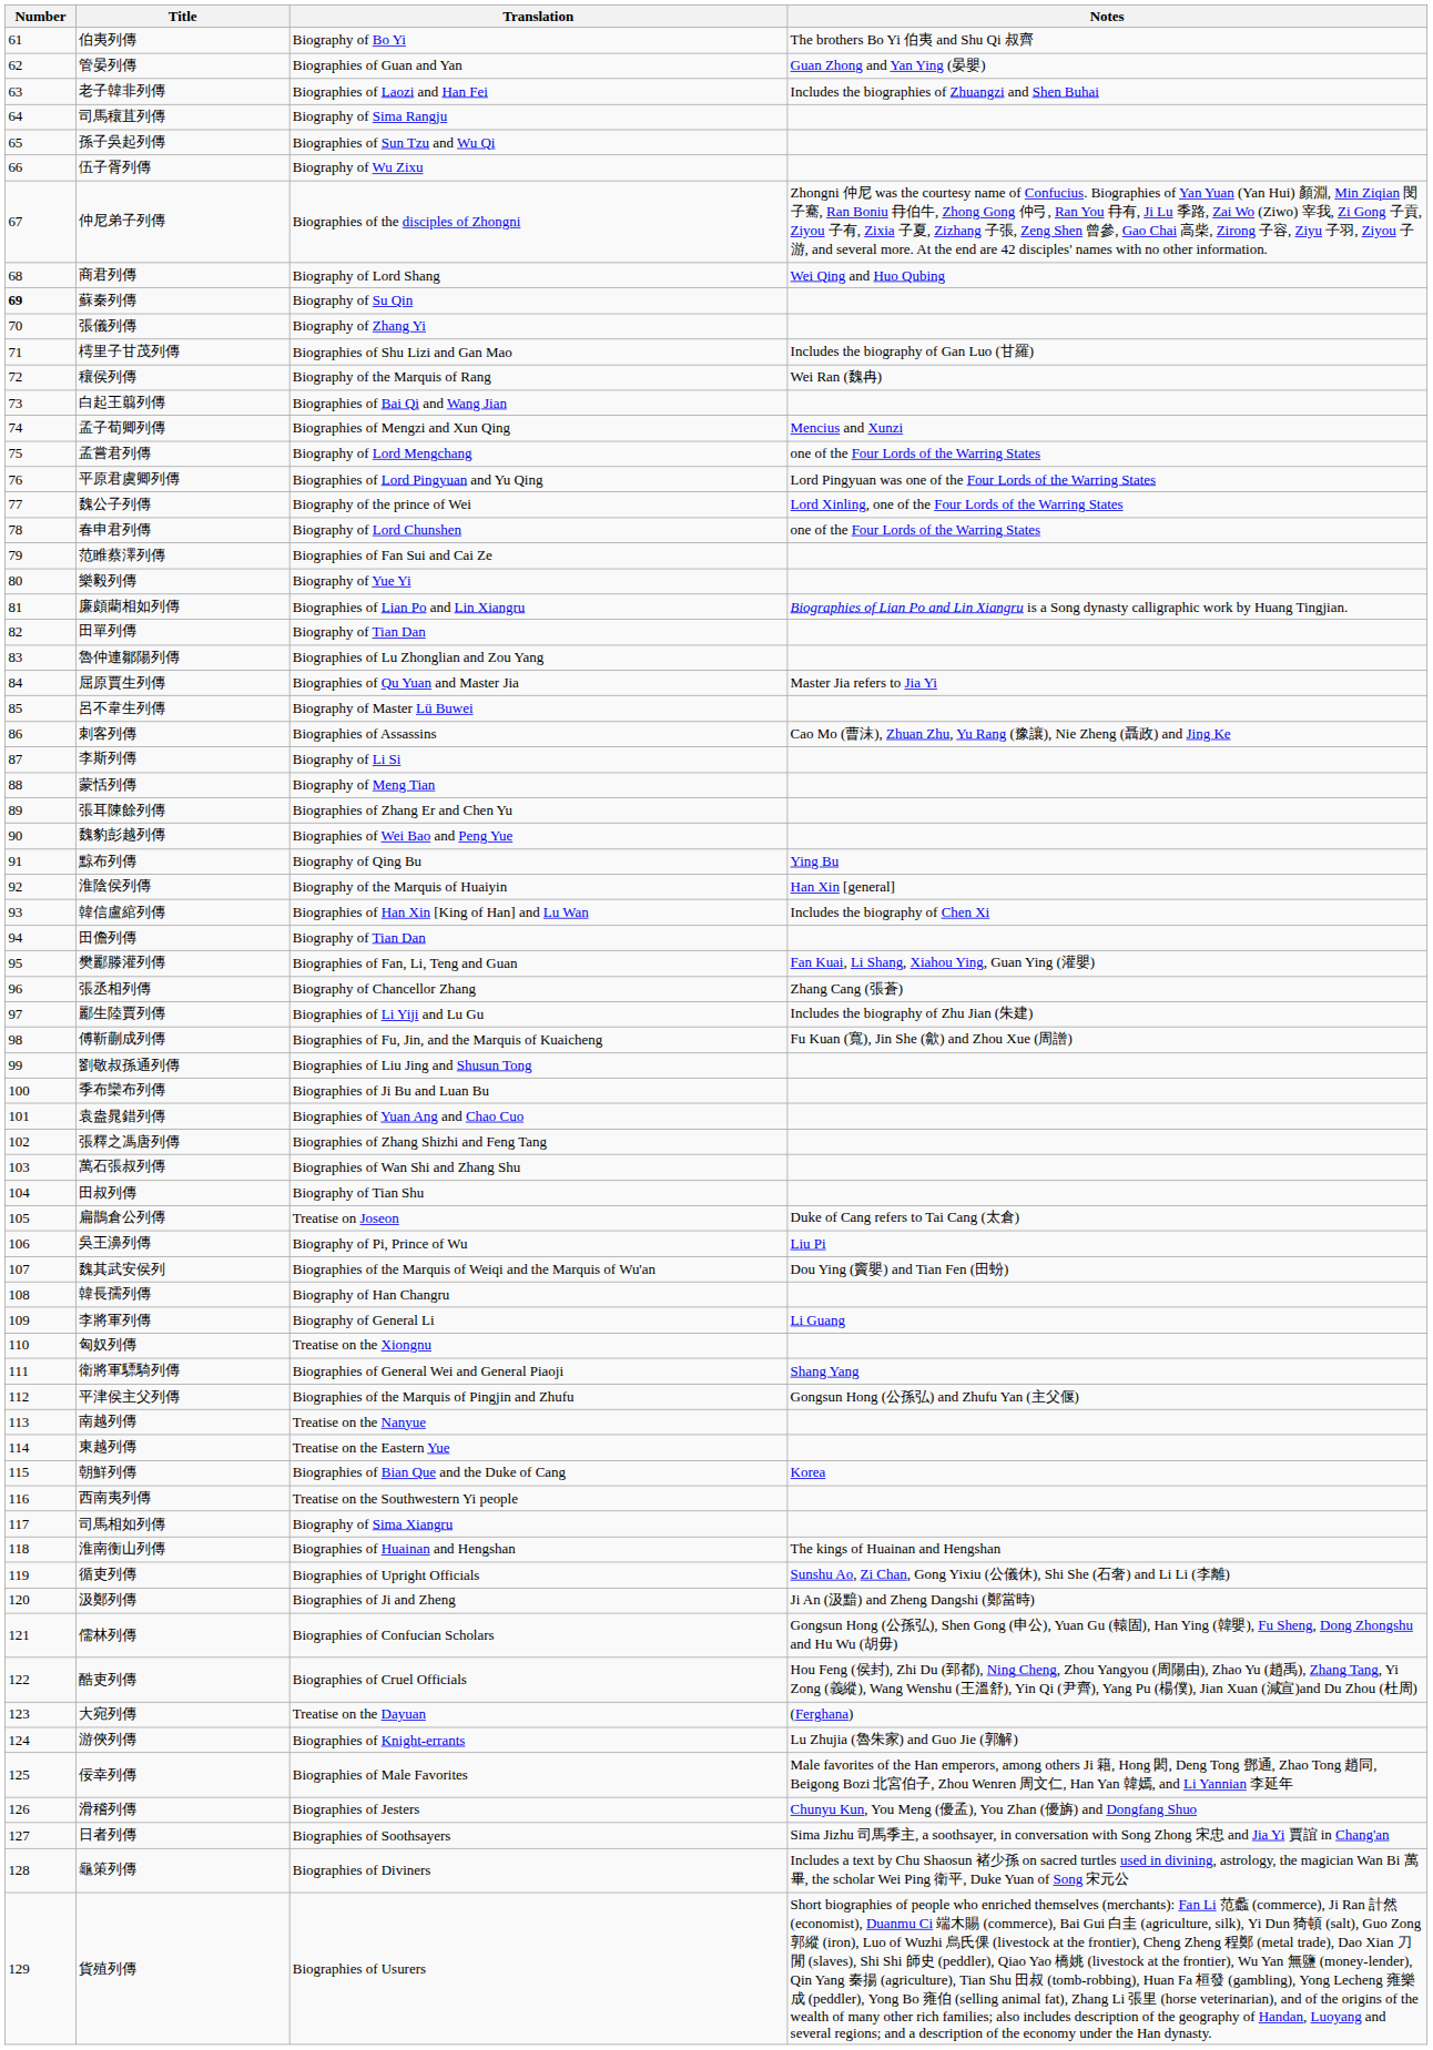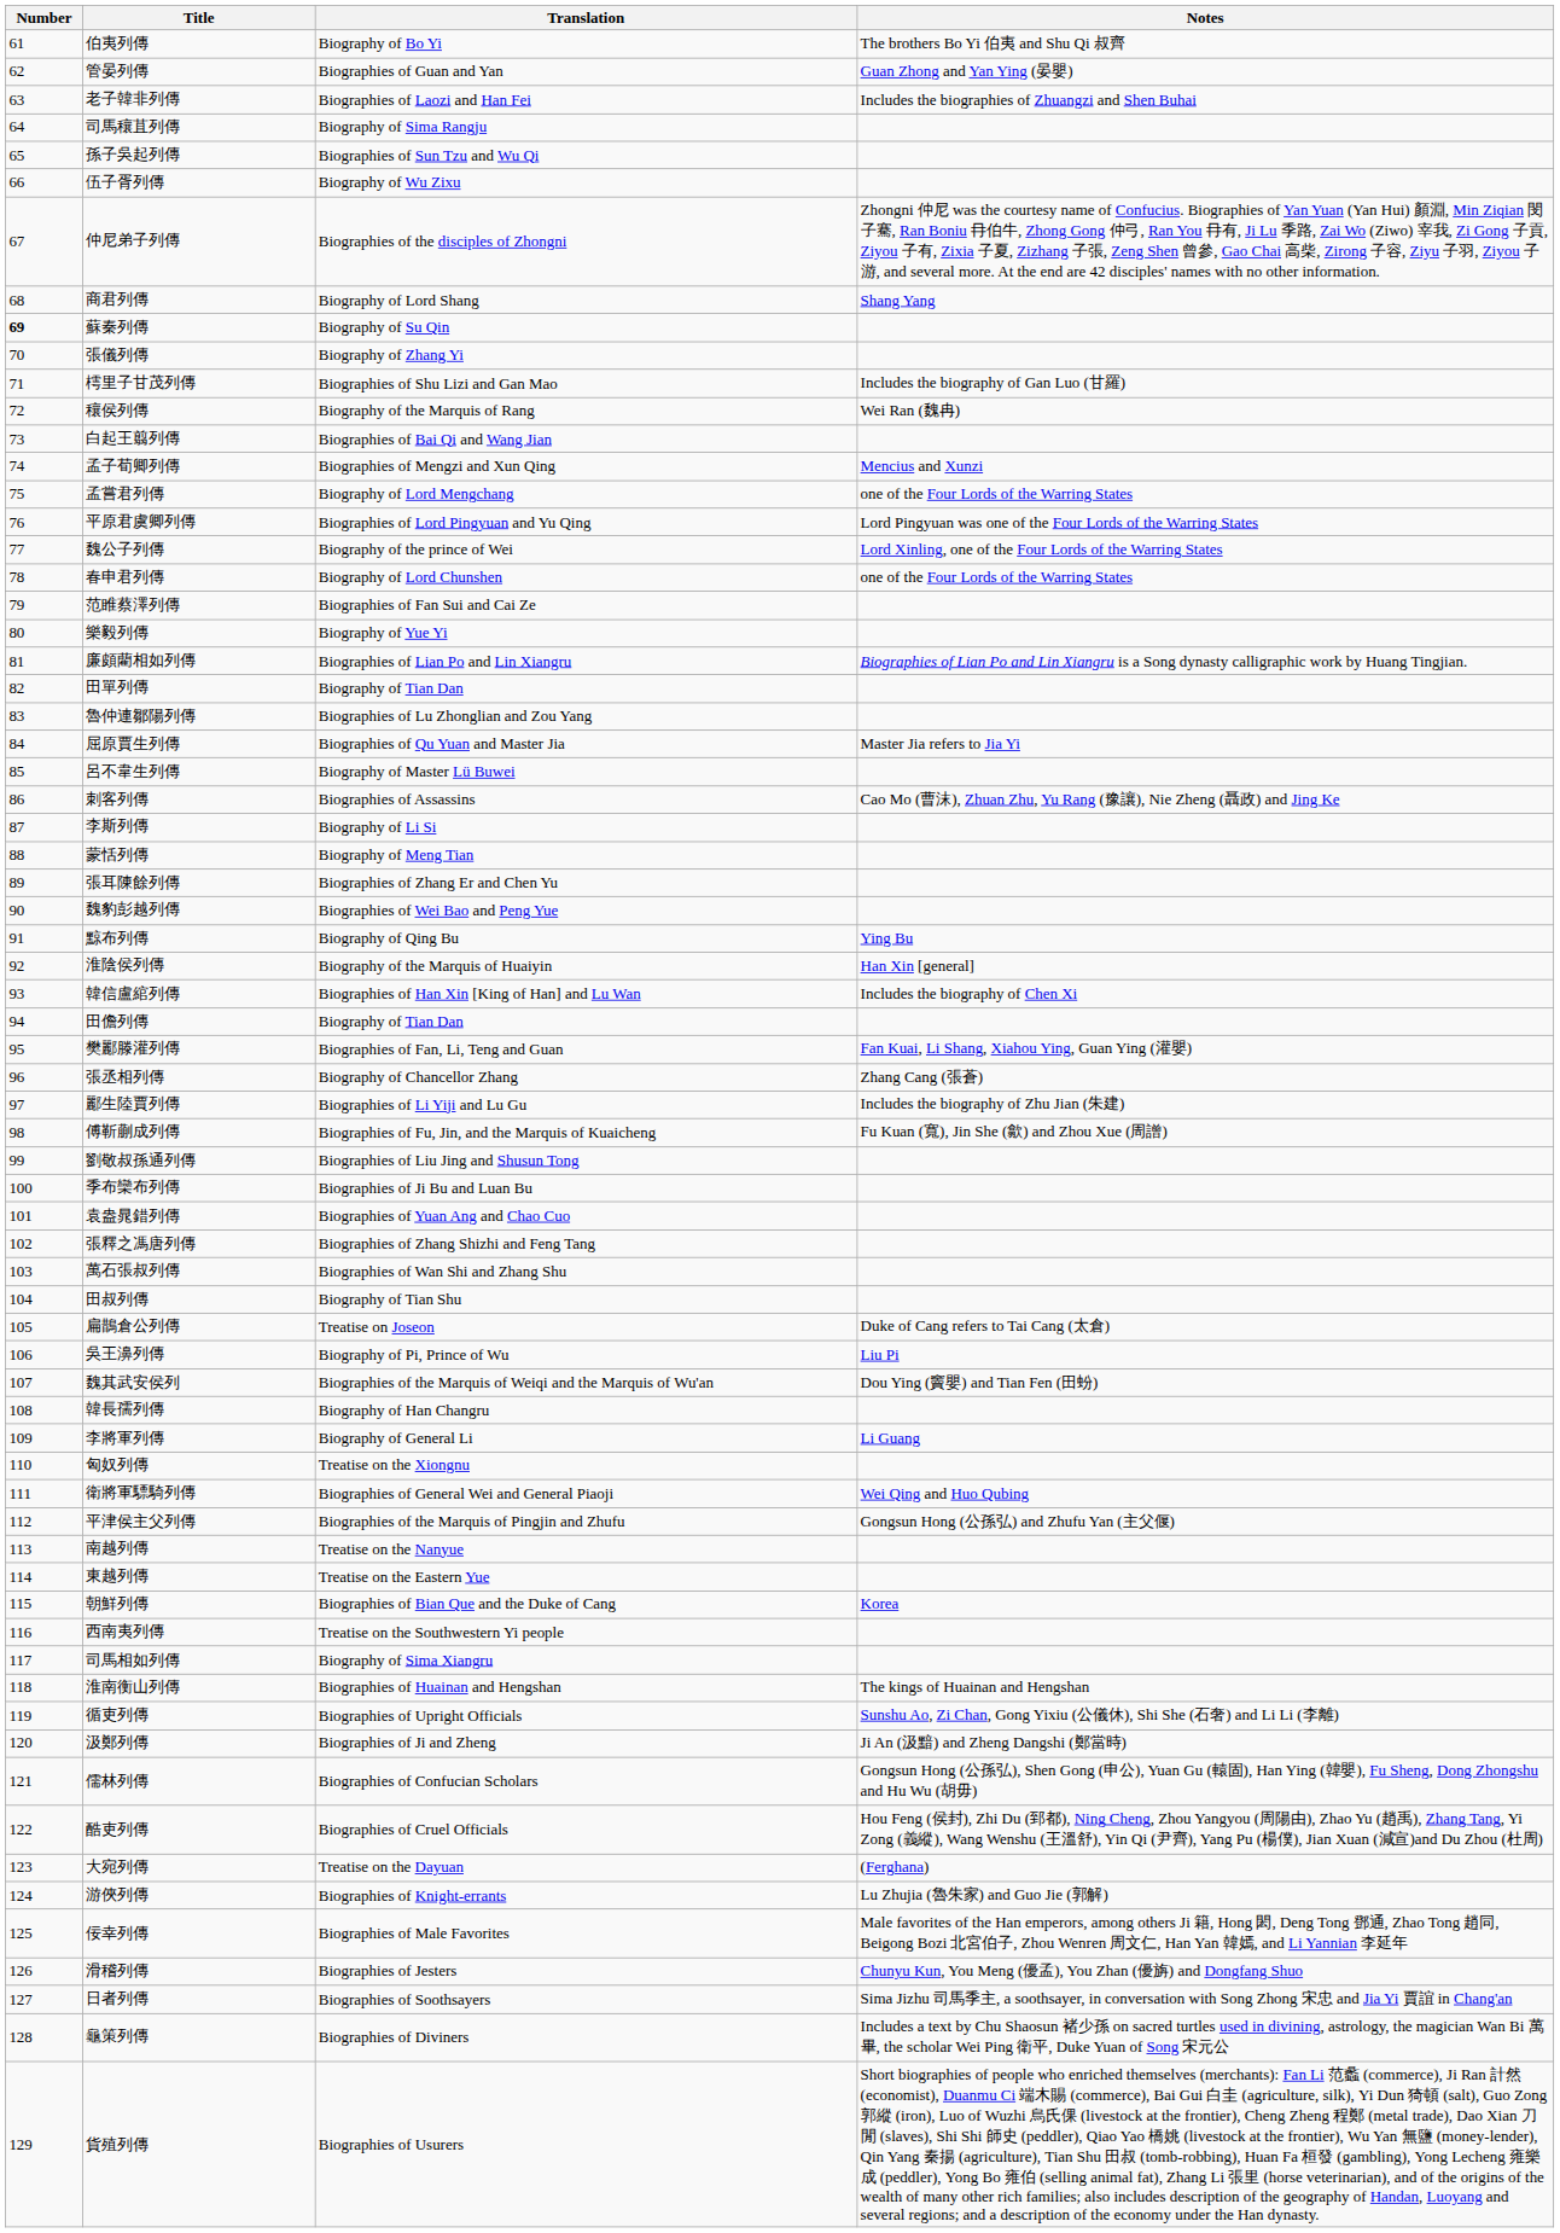商君列傳 | Notes: Wei Qing and Huo Qubing -> Shang Yang
衛將軍驃騎列傳 | Notes: Shang Yang -> Wei Qing and Huo Qubing
